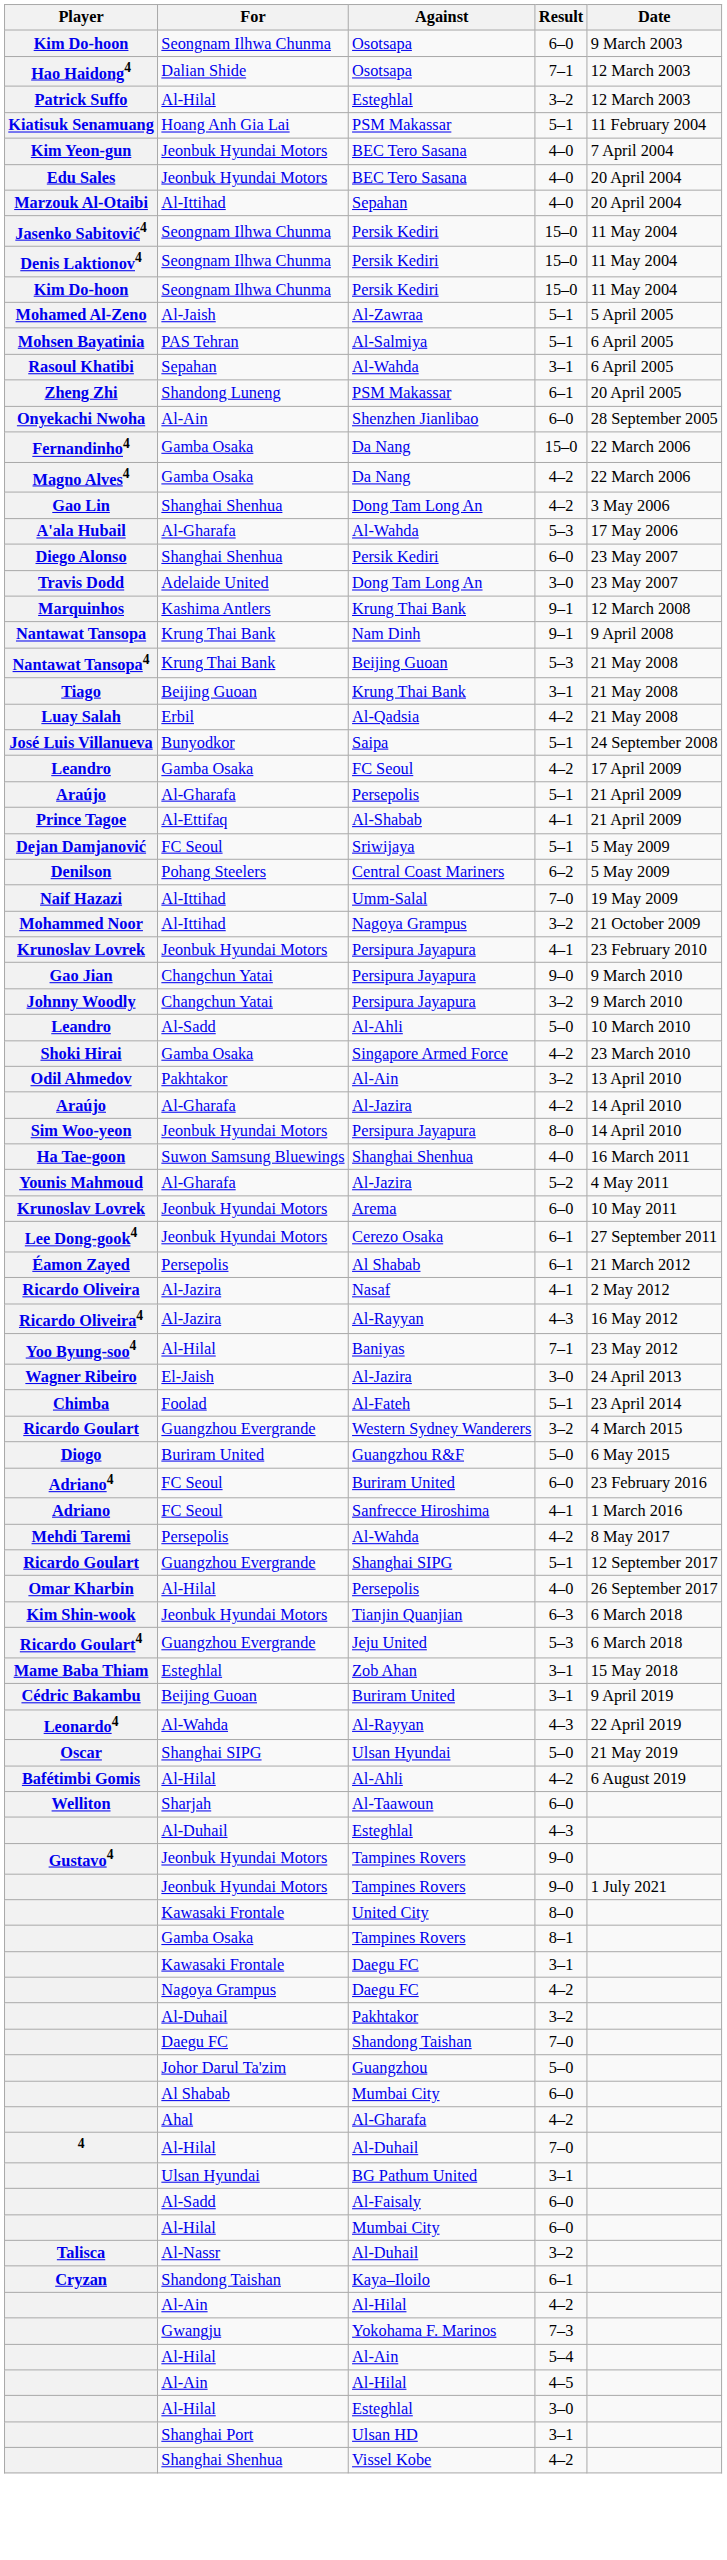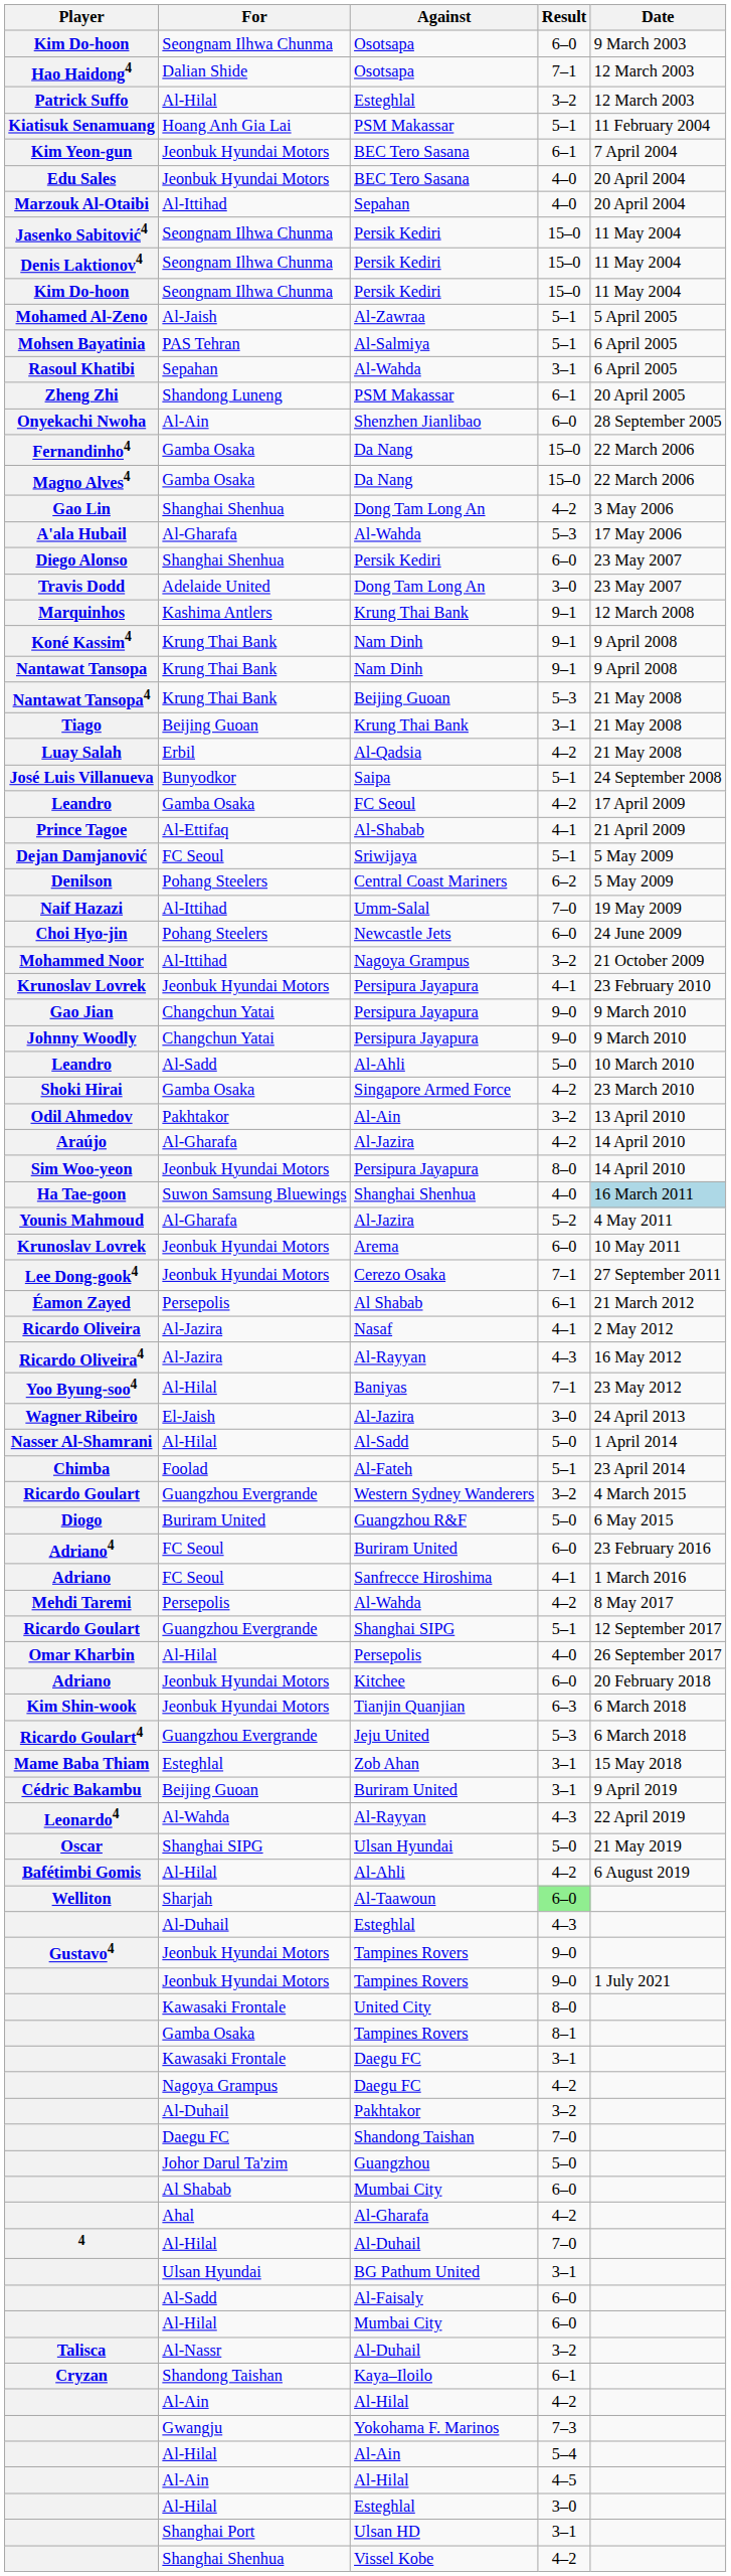Kim Yeon-gun | Result: 4–0 -> 6–1
Magno Alves4 | Result: 4–2 -> 15–0
+ row: Koné Kassim4 | Krung Thai Bank | Nam Dinh | 9–1 | 9 April 2008
- row: Araújo | Al-Gharafa | Persepolis | 5–1 | 21 April 2009
+ row: Choi Hyo-jin | Pohang Steelers | Newcastle Jets | 6–0 | 24 June 2009
Johnny Woodly | Result: 3–2 -> 9–0
Ha Tae-goon | Date: no background -> lightblue background
Lee Dong-gook4 | Result: 6–1 -> 7–1
+ row: Nasser Al-Shamrani | Al-Hilal | Al-Sadd | 5–0 | 1 April 2014
+ row: Adriano | Jeonbuk Hyundai Motors | Kitchee | 6–0 | 20 February 2018
Welliton | Result: no background -> lightgreen background
